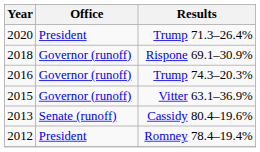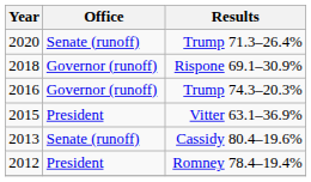Trump 71.3–26.4% | Office: President -> Senate (runoff)
Vitter 63.1–36.9% | Office: Governor (runoff) -> President
